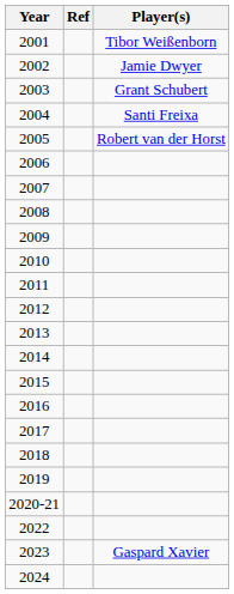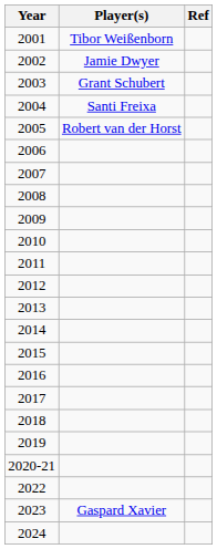columns swapped: Player(s) <-> Ref
